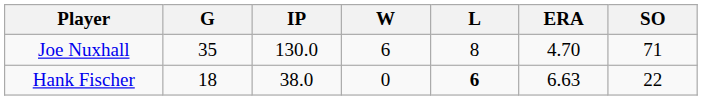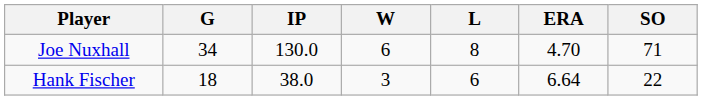Joe Nuxhall | G: 35 -> 34
Hank Fischer | W: 0 -> 3
Hank Fischer | L: bold -> normal
Hank Fischer | ERA: 6.63 -> 6.64
